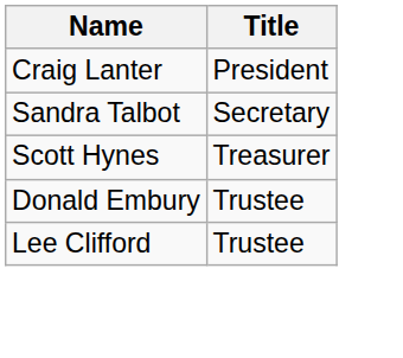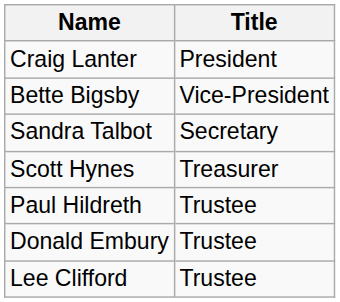+ row: Bette Bigsby | Vice-President
+ row: Paul Hildreth | Trustee
